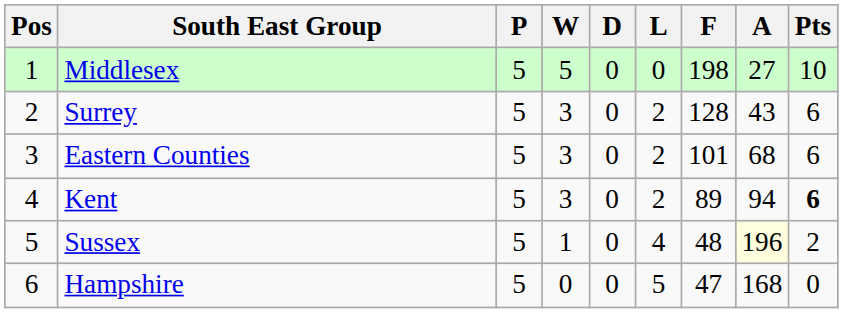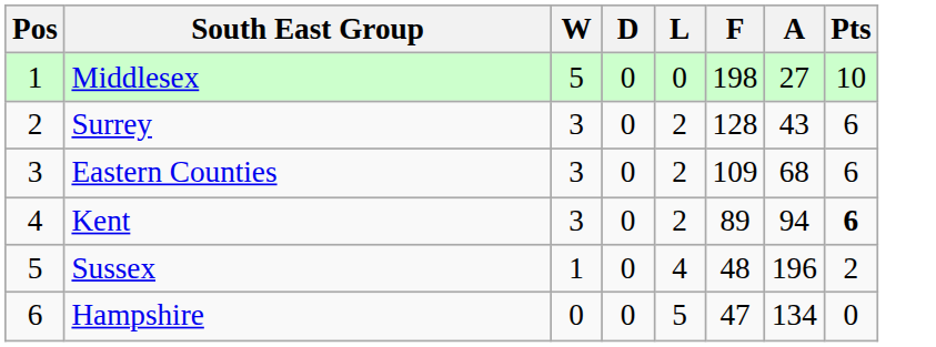- column: P | 5 | 5 | 5 | 5 | 5 | 5
Eastern Counties | F: 101 -> 109
Sussex | A: lightyellow background -> no background
Hampshire | A: 168 -> 134
